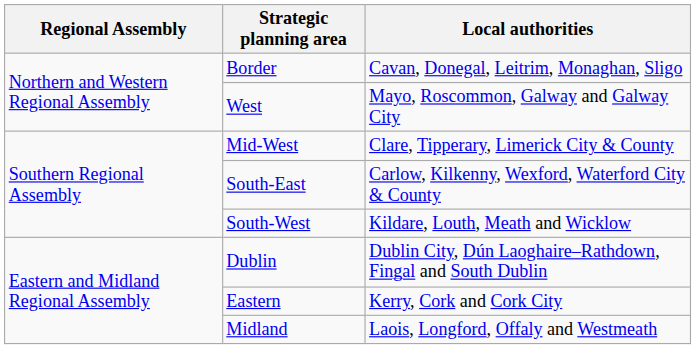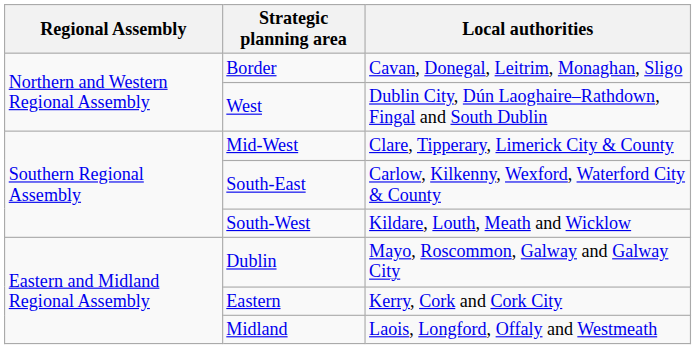West | Local authorities: Mayo, Roscommon, Galway and Galway City -> Dublin City, Dún Laoghaire–Rathdown, Fingal and South Dublin
Dublin | Local authorities: Dublin City, Dún Laoghaire–Rathdown, Fingal and South Dublin -> Mayo, Roscommon, Galway and Galway City
